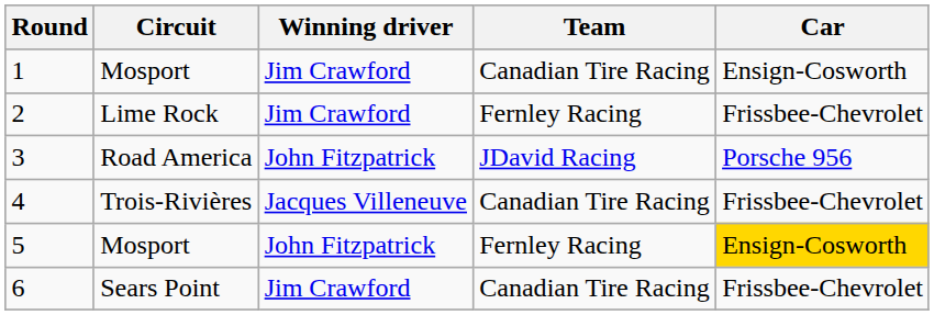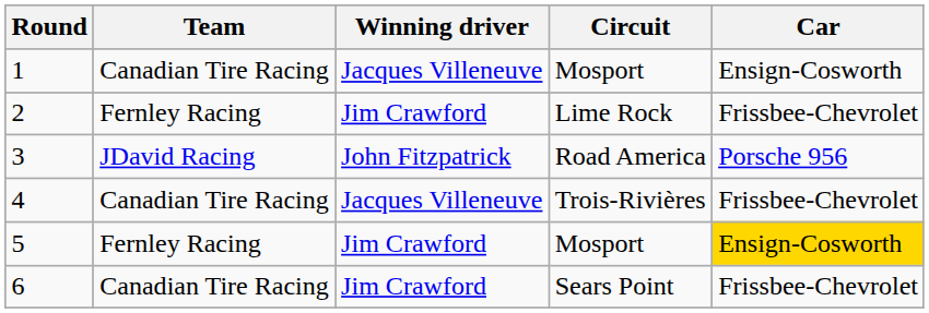columns swapped: Circuit <-> Team
1 | Winning driver: Jim Crawford -> Jacques Villeneuve
5 | Winning driver: John Fitzpatrick -> Jim Crawford
